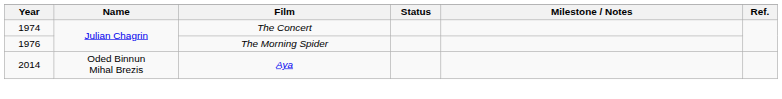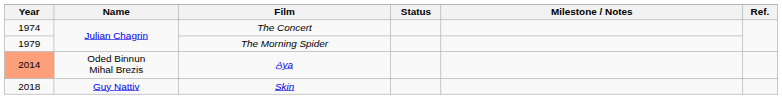The Morning Spider | Year: 1976 -> 1979
Aya | Year: no background -> lightsalmon background
+ row: 2018 | Guy Nattiv | Skin
